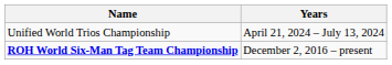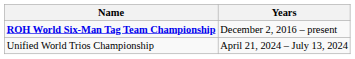rows swapped: ROH World Six-Man Tag Team Championship <-> Unified World Trios Championship
